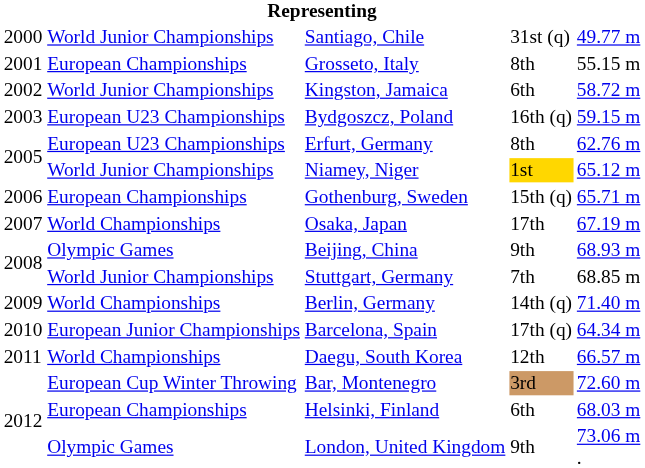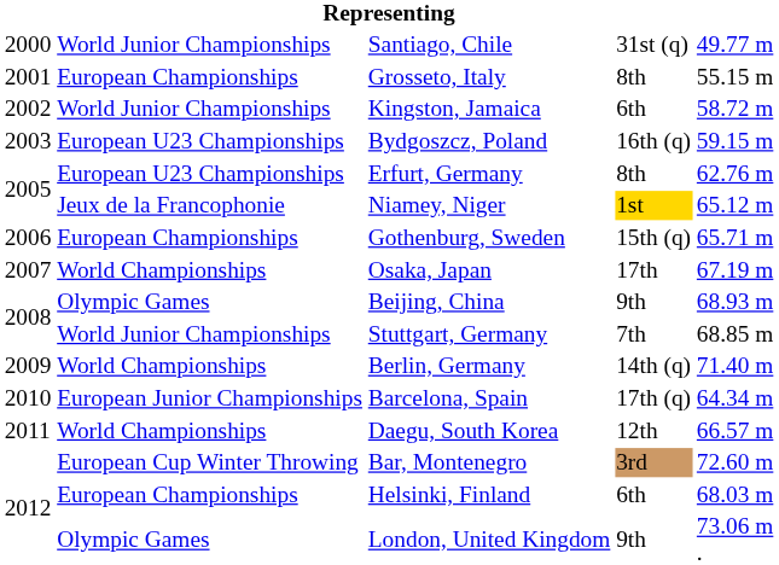Niamey, Niger | column 2: World Junior Championships -> Jeux de la Francophonie
